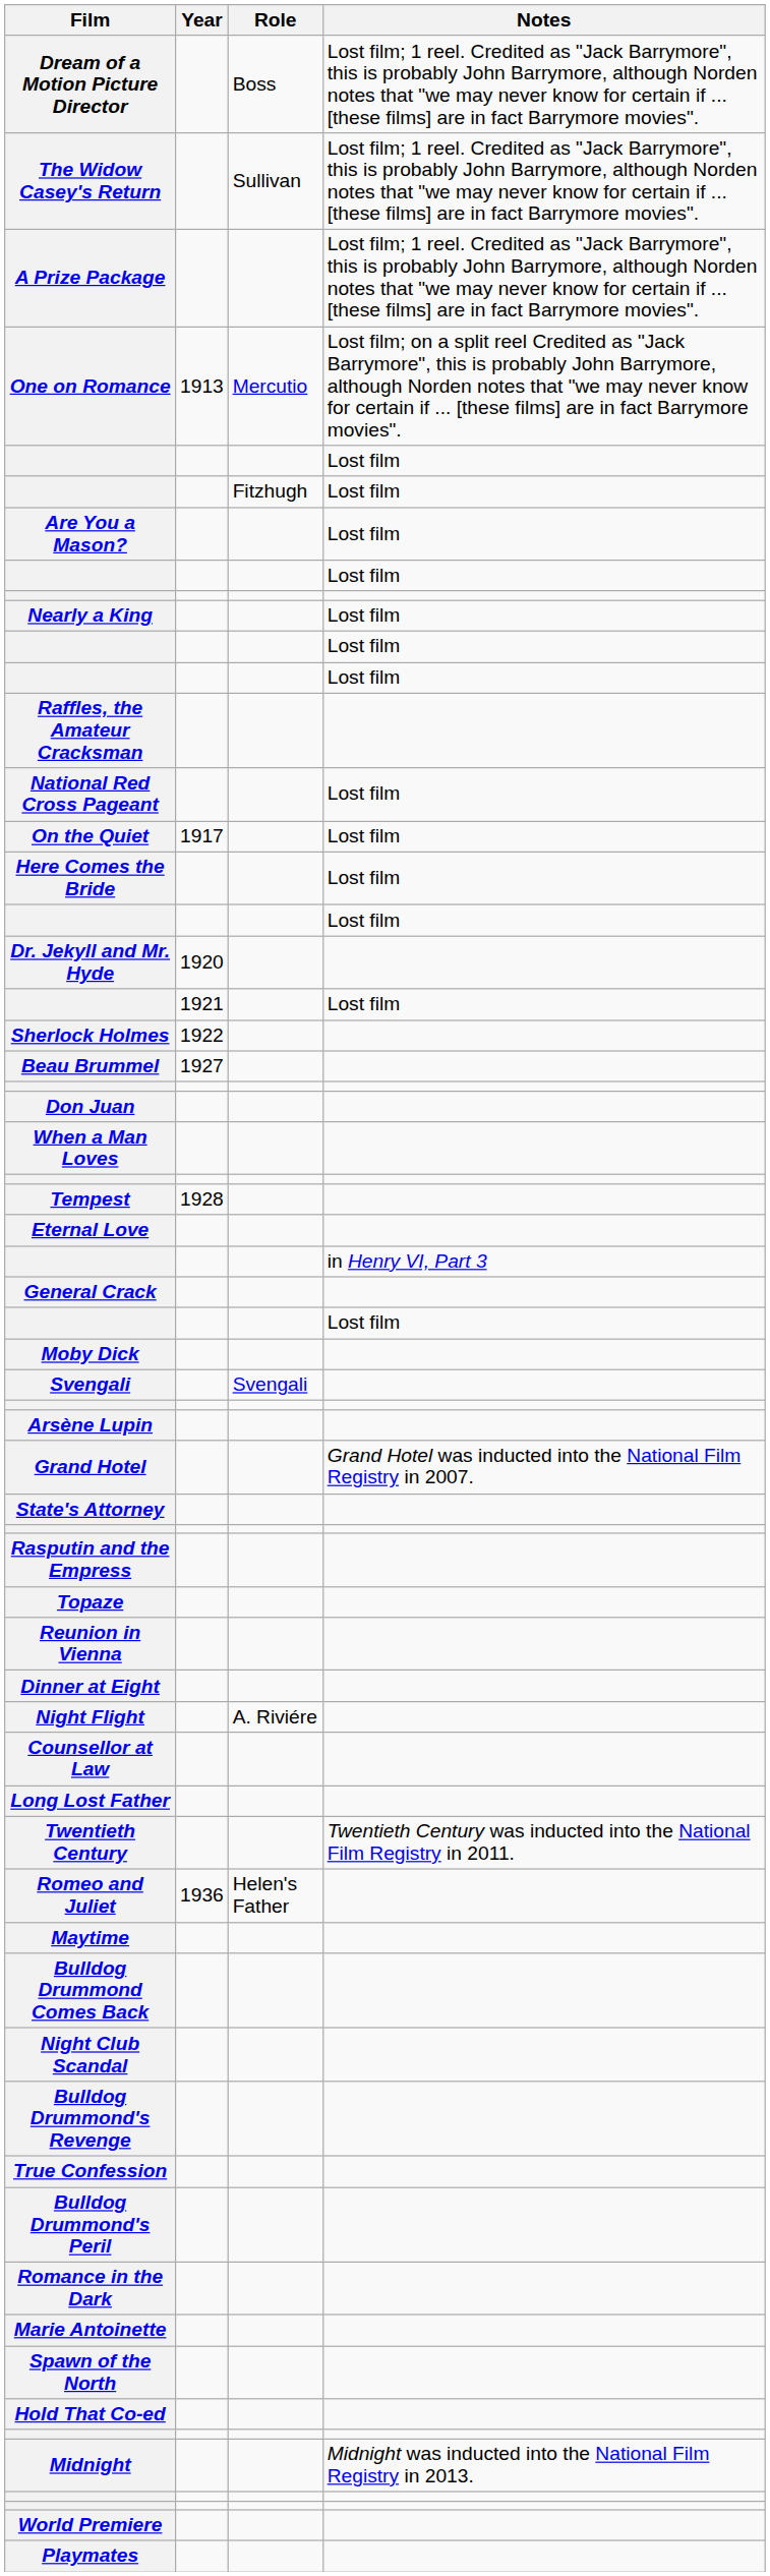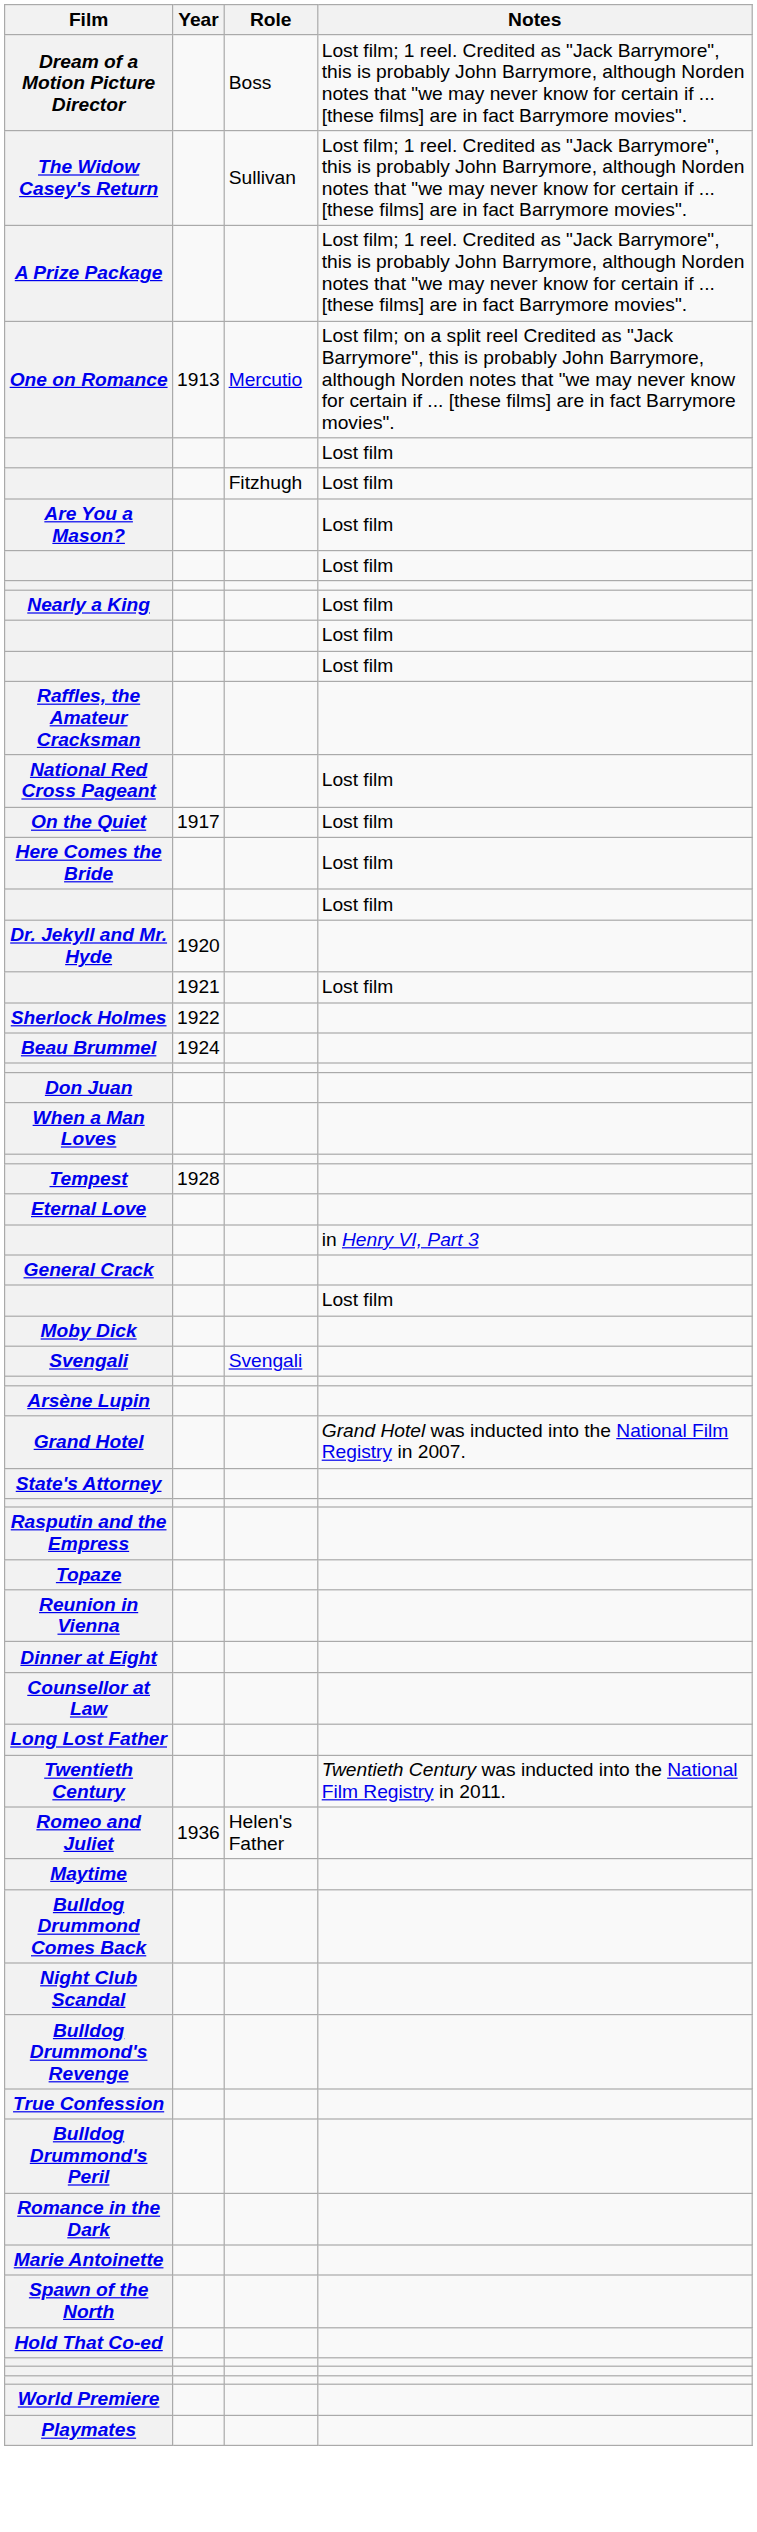Beau Brummel | Year: 1927 -> 1924
- row: Night Flight | A. Riviére
- row: Midnight | Midnight was inducted into the National Film Registry in 2013.
